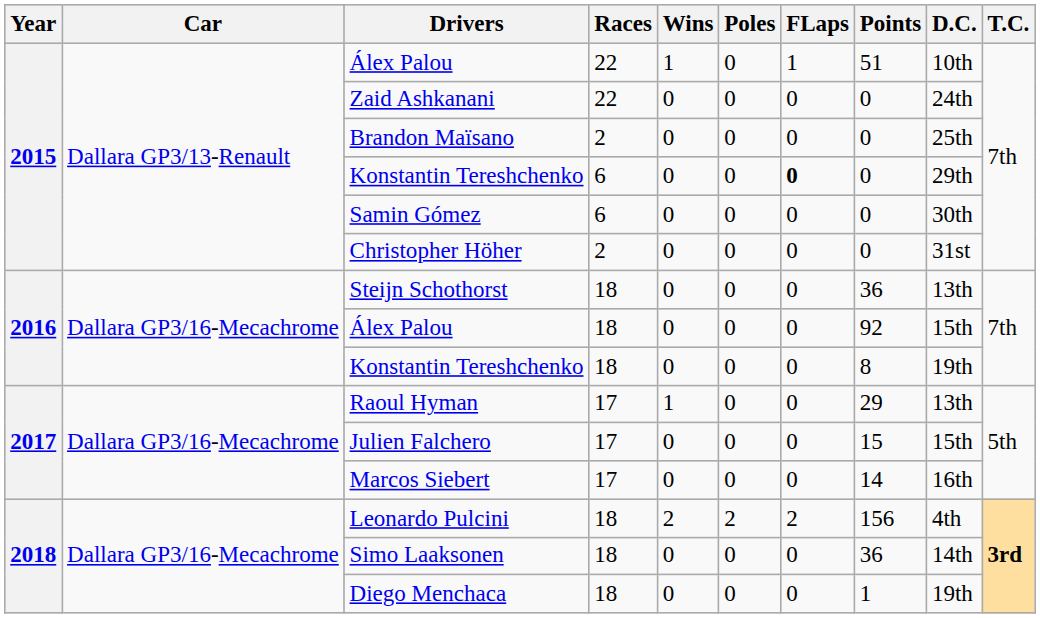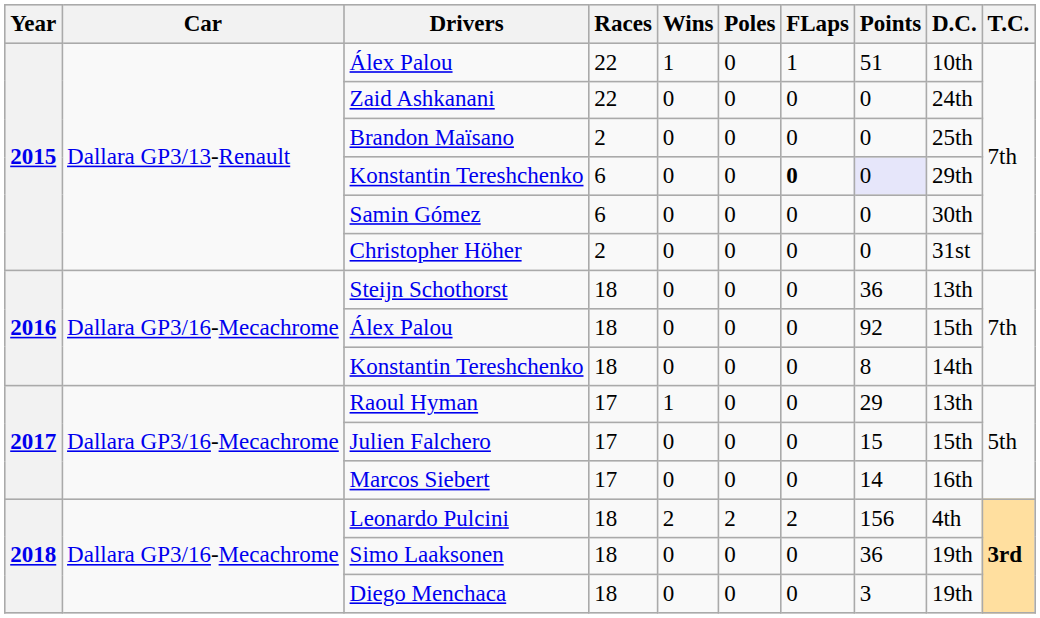Konstantin Tereshchenko / 6 | Points: no background -> lavender background
Konstantin Tereshchenko / 18 | D.C.: 19th -> 14th
Simo Laaksonen | D.C.: 14th -> 19th
Diego Menchaca | Points: 1 -> 3
